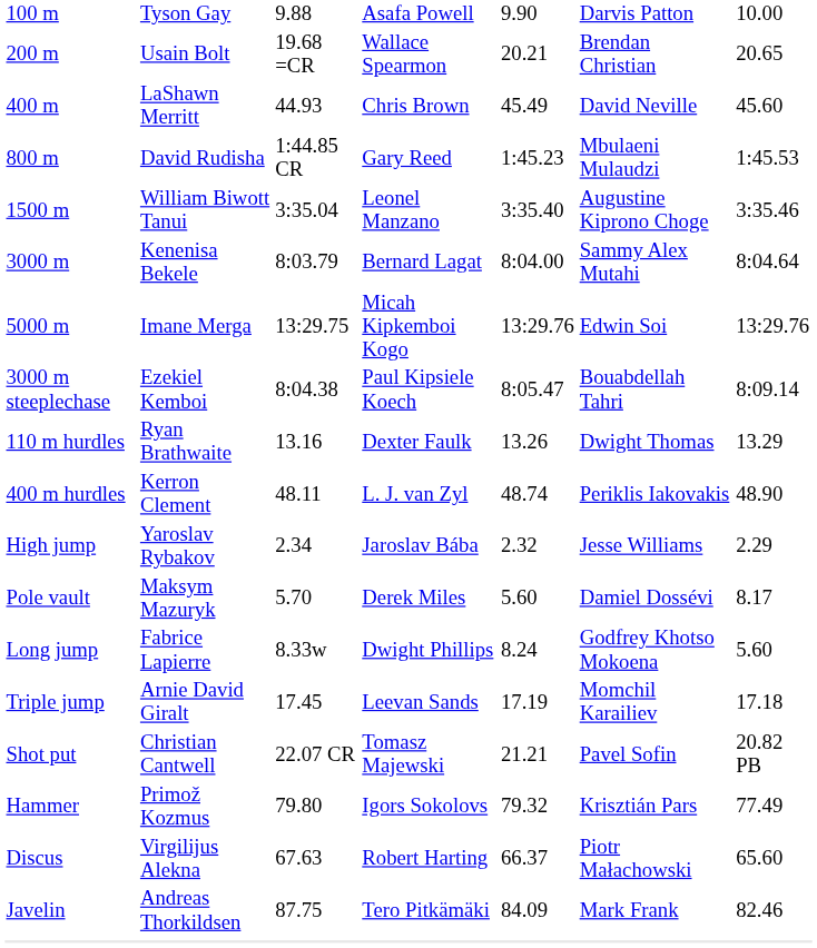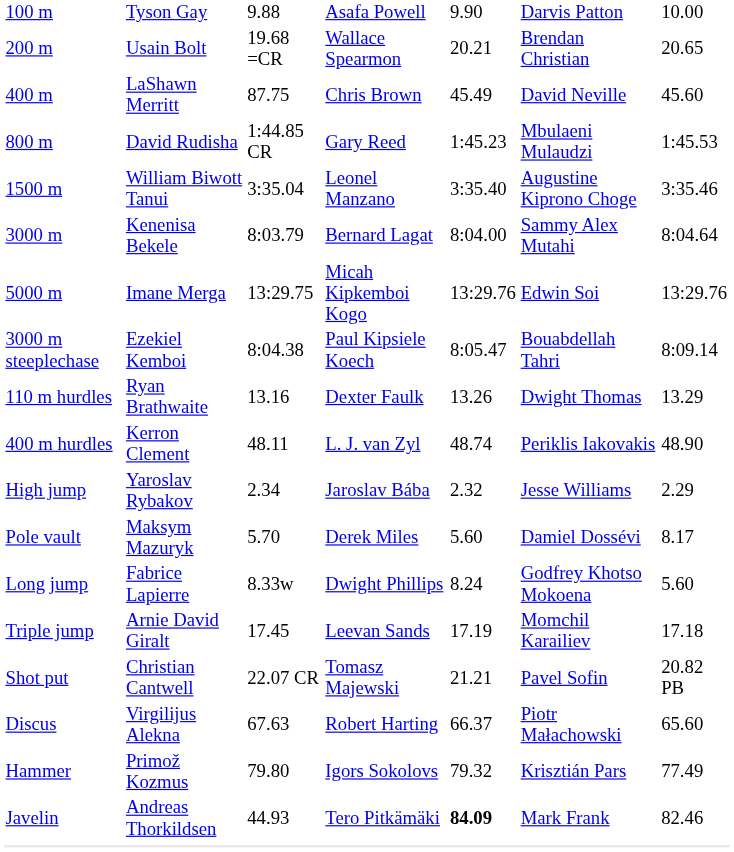400 m | column 3: 44.93 -> 87.75
rows swapped: Discus <-> Hammer
Javelin | column 3: 87.75 -> 44.93
Javelin | column 5: normal -> bold
